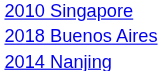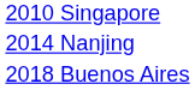rows swapped: 2014 Nanjing <-> 2018 Buenos Aires
